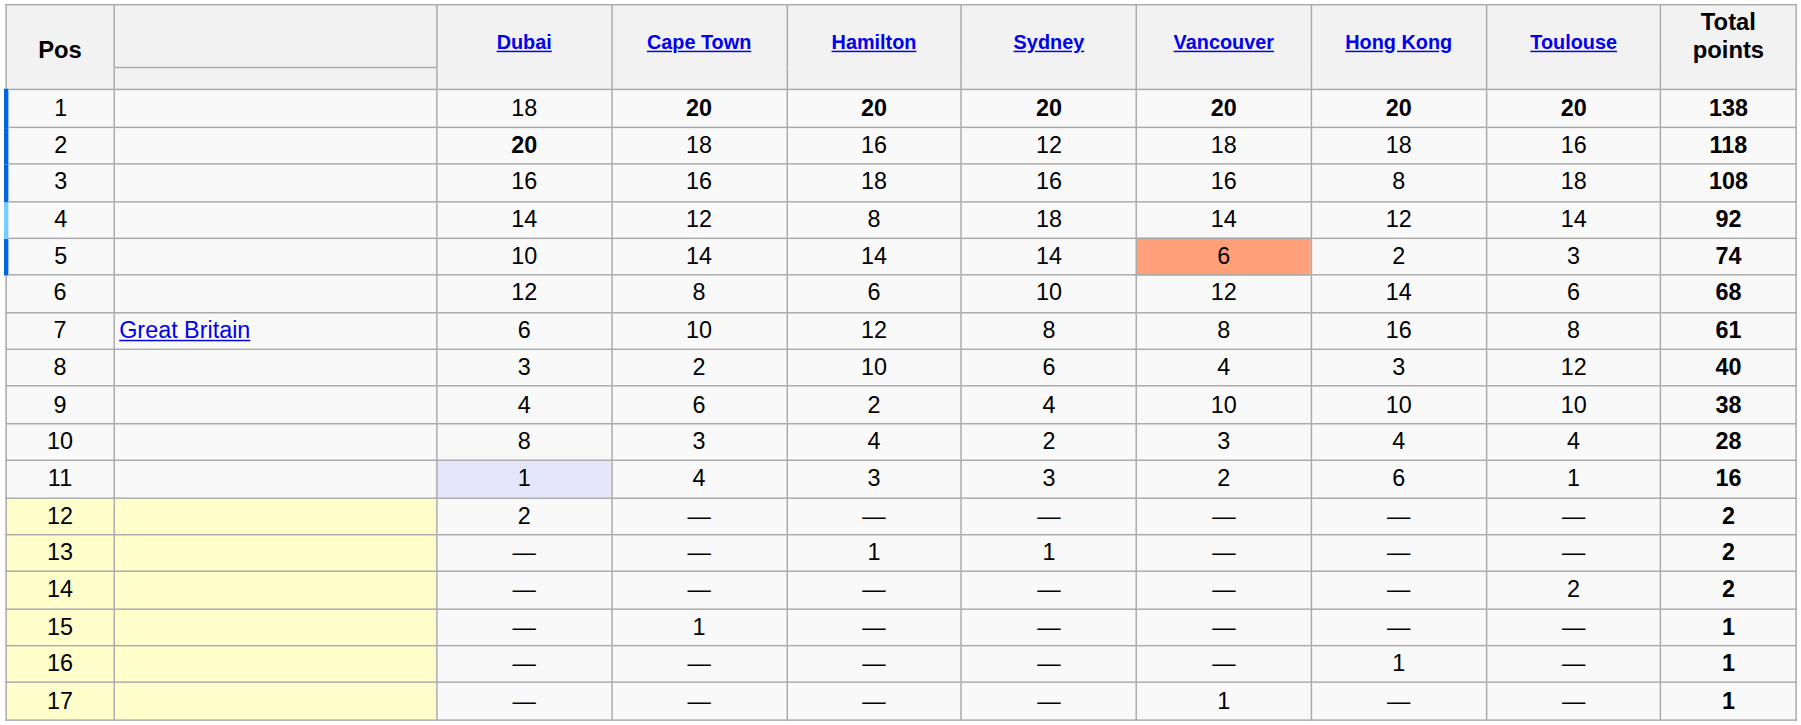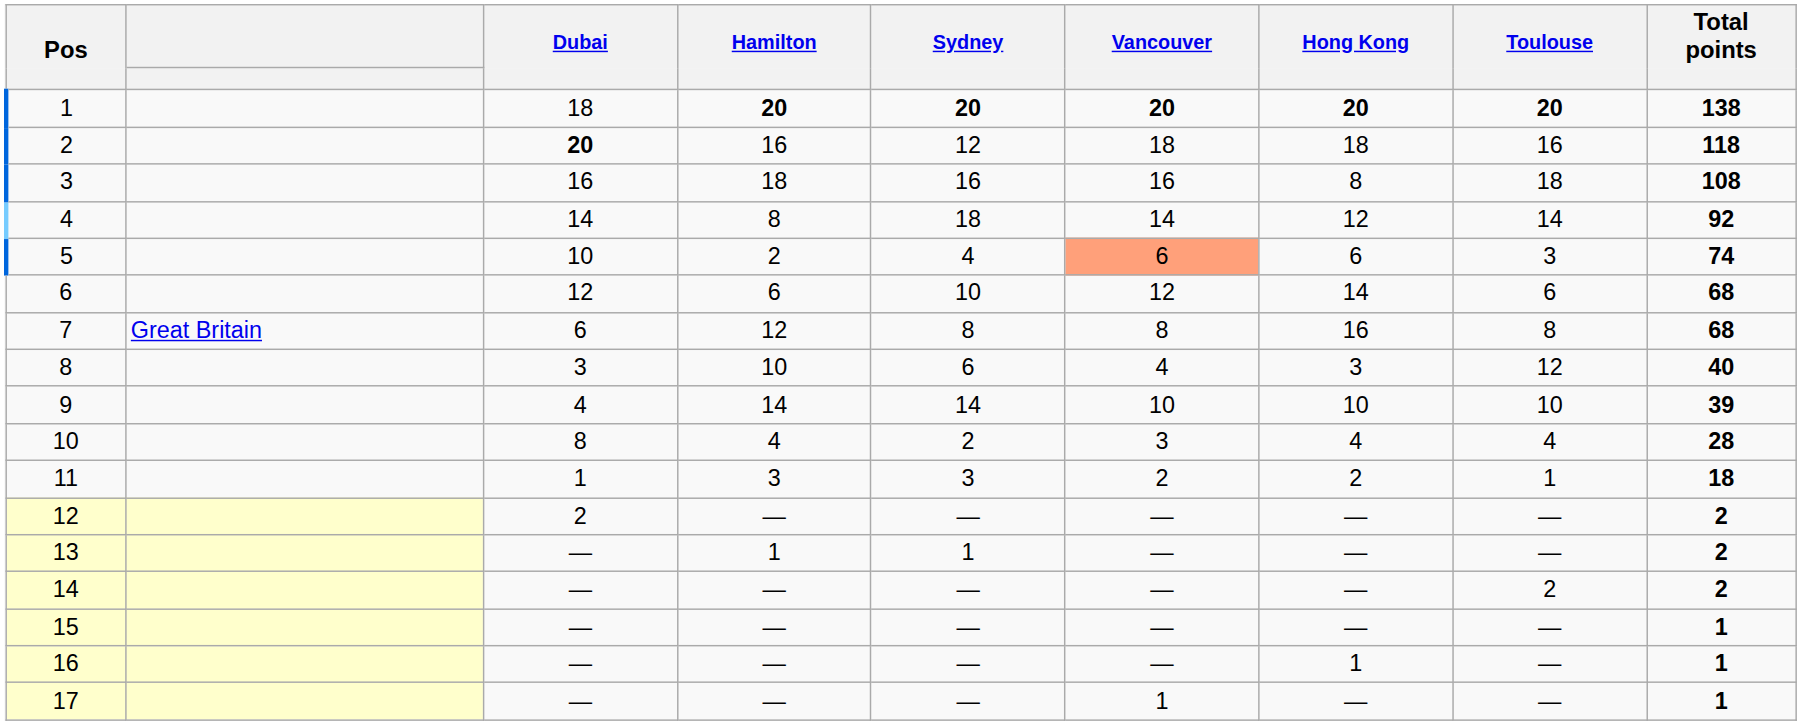- column: Cape Town | 20 | 18 | 16 | 12 | 14 | 8 | 10 | 2 | 6 | 3 | 4 | — | — | — | 1 | — | —
5 | Hamilton: 14 -> 2
5 | Sydney: 14 -> 4
5 | Hong Kong: 2 -> 6
7 | Total points: 61 -> 68
9 | Hamilton: 2 -> 14
9 | Sydney: 4 -> 14
9 | Total points: 38 -> 39
11 | Dubai: lavender background -> no background
11 | Hong Kong: 6 -> 2
11 | Total points: 16 -> 18
